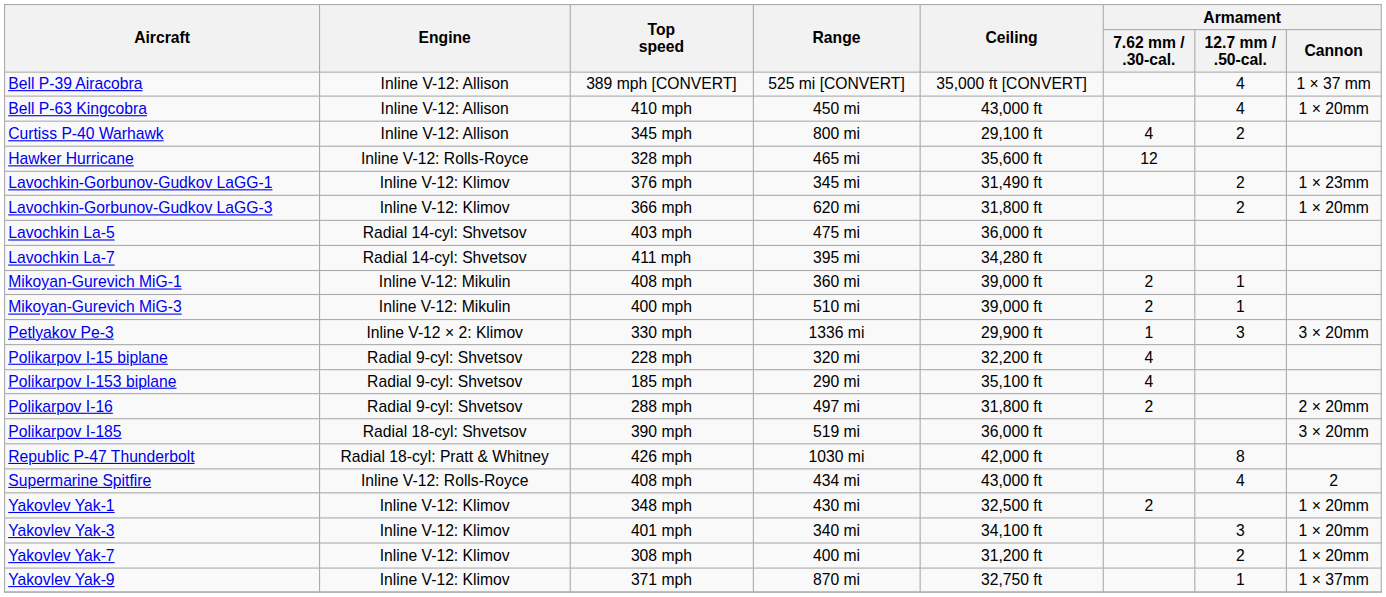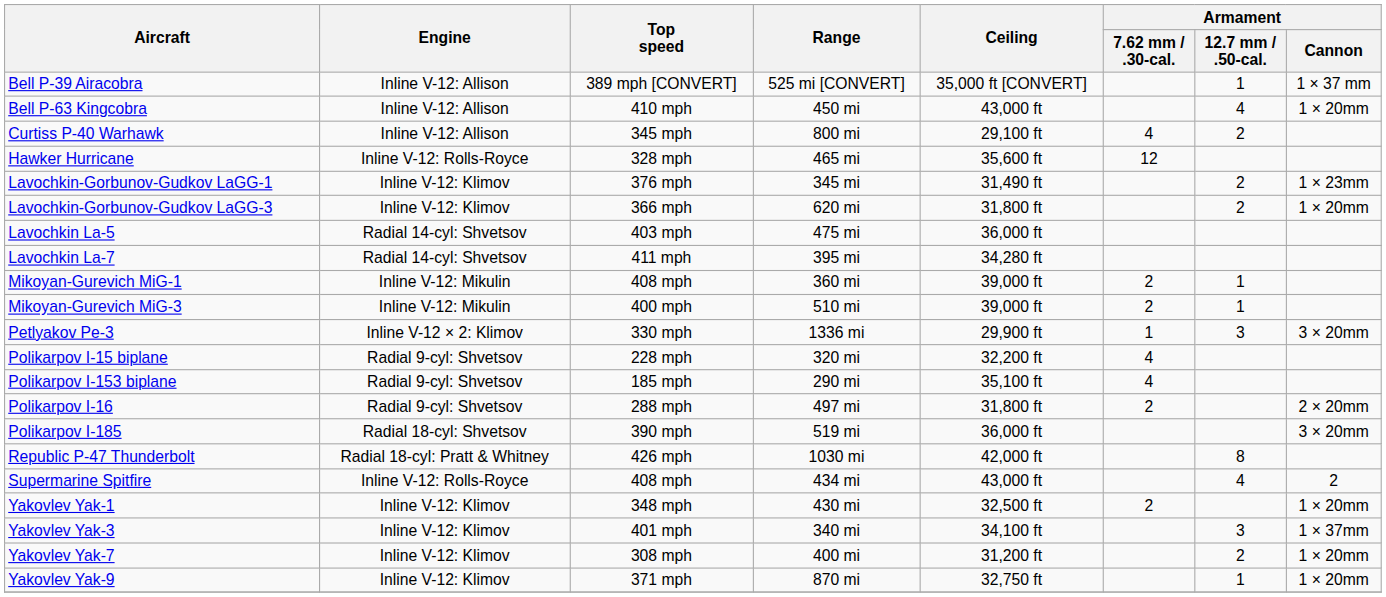Bell P-39 Airacobra | Armament / 12.7 mm / .50-cal.: 4 -> 1
Yakovlev Yak-3 | Armament / Cannon: 1 × 20mm -> 1 × 37mm
Yakovlev Yak-9 | Armament / Cannon: 1 × 37mm -> 1 × 20mm
